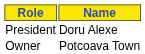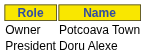rows swapped: Owner <-> President
